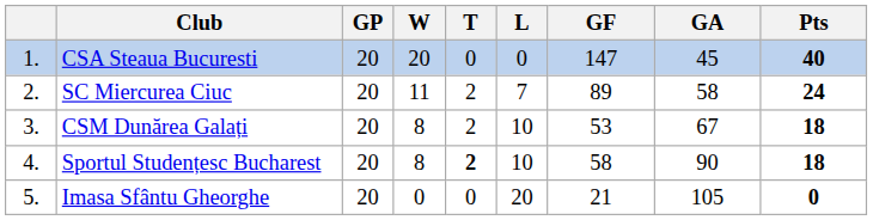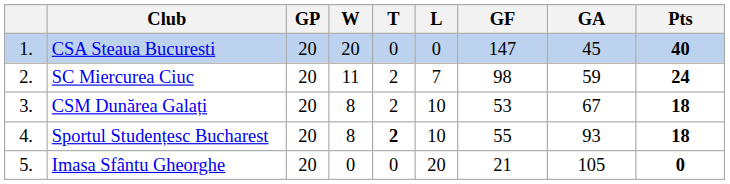SC Miercurea Ciuc | GF: 89 -> 98
SC Miercurea Ciuc | GA: 58 -> 59
Sportul Studențesc Bucharest | GF: 58 -> 55
Sportul Studențesc Bucharest | GA: 90 -> 93
